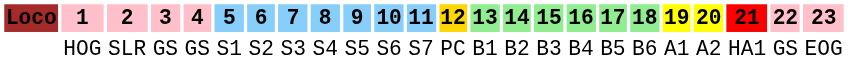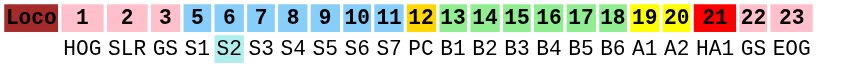- column: 4 | GS
HOG | 6: no background -> paleturquoise background
